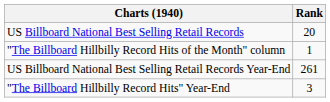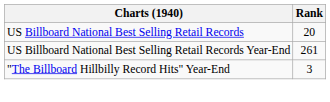- row: "The Billboard Hillbilly Record Hits of the Month" column | 1
